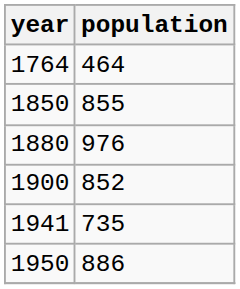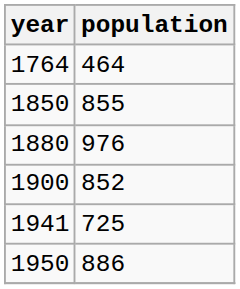1941 | population: 735 -> 725
